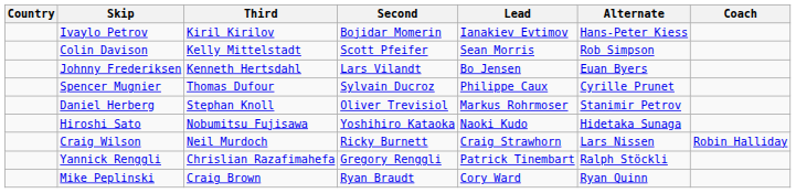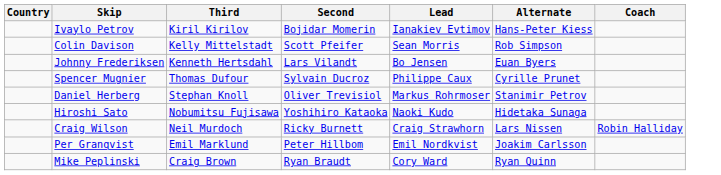+ row: Per Granqvist | Emil Marklund | Peter Hillbom | Emil Nordkvist | Joakim Carlsson
- row: Yannick Renggli | Chrislian Razafimahefa | Gregory Renggli | Patrick Tinembart | Ralph Stöckli
